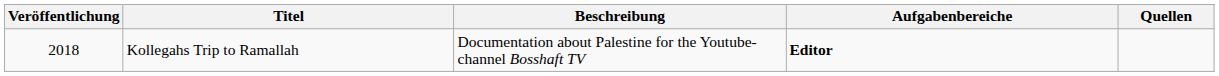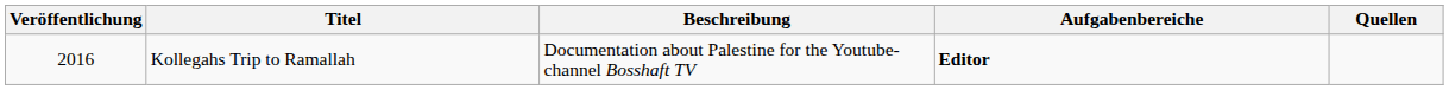Kollegahs Trip to Ramallah | Veröffentlichung: 2018 -> 2016
